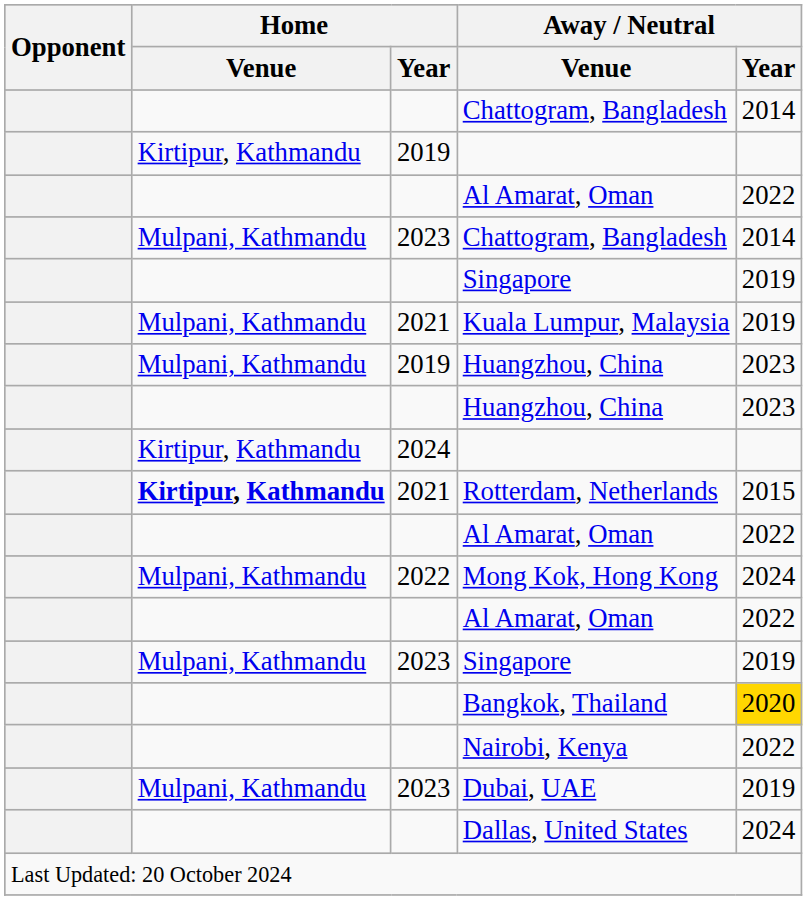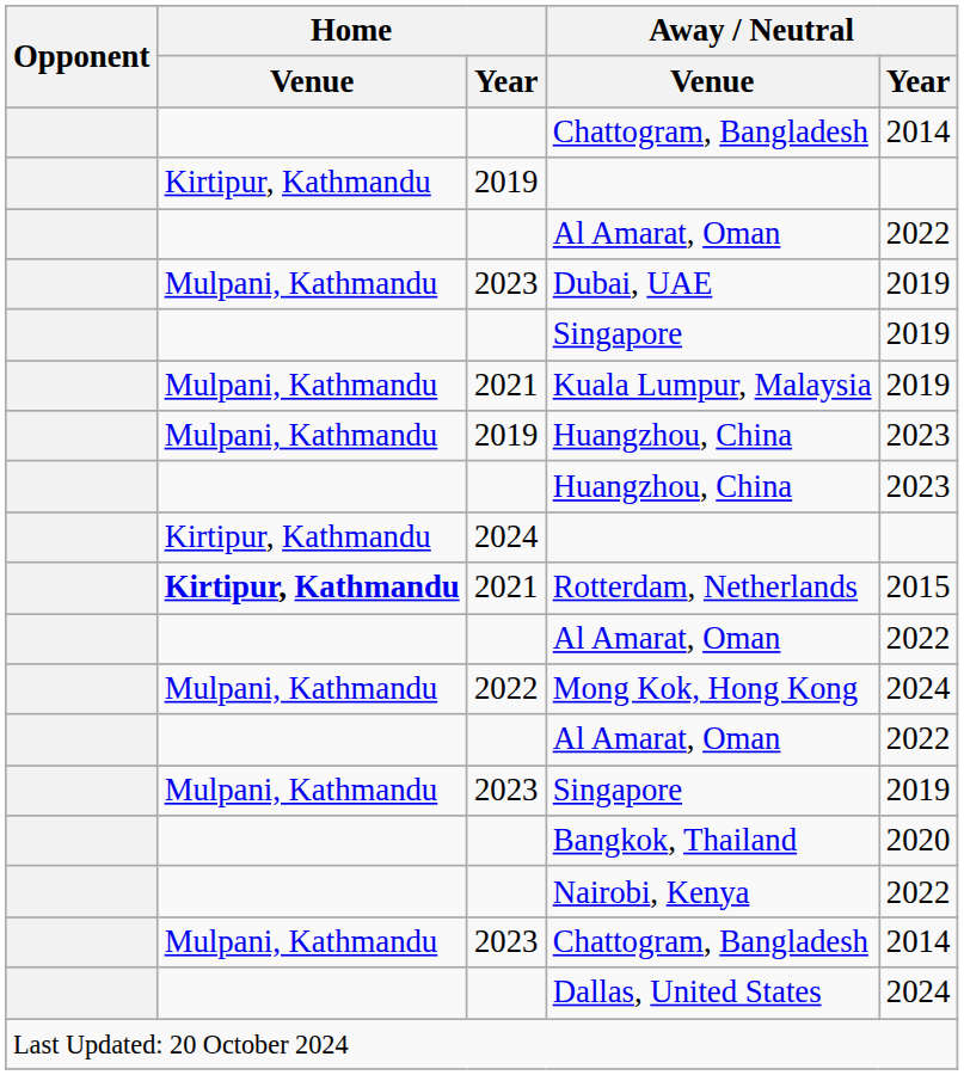rows swapped: 2023 / Chattogram, Bangladesh <-> Dubai, UAE
Bangkok, Thailand | Away / Neutral / Year: gold background -> no background
